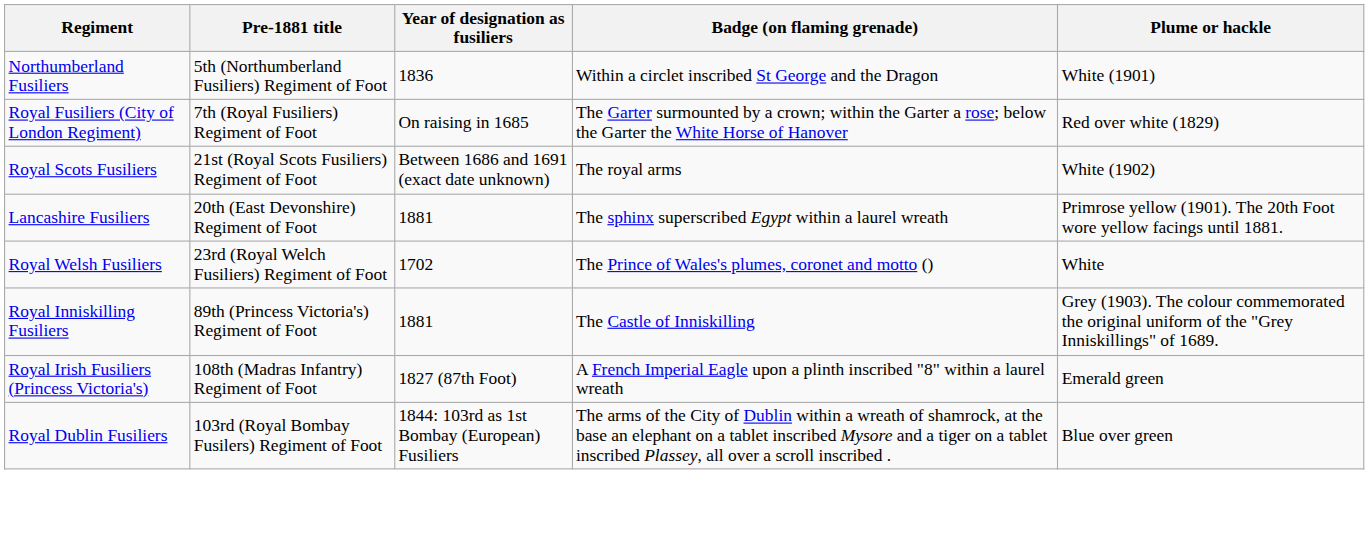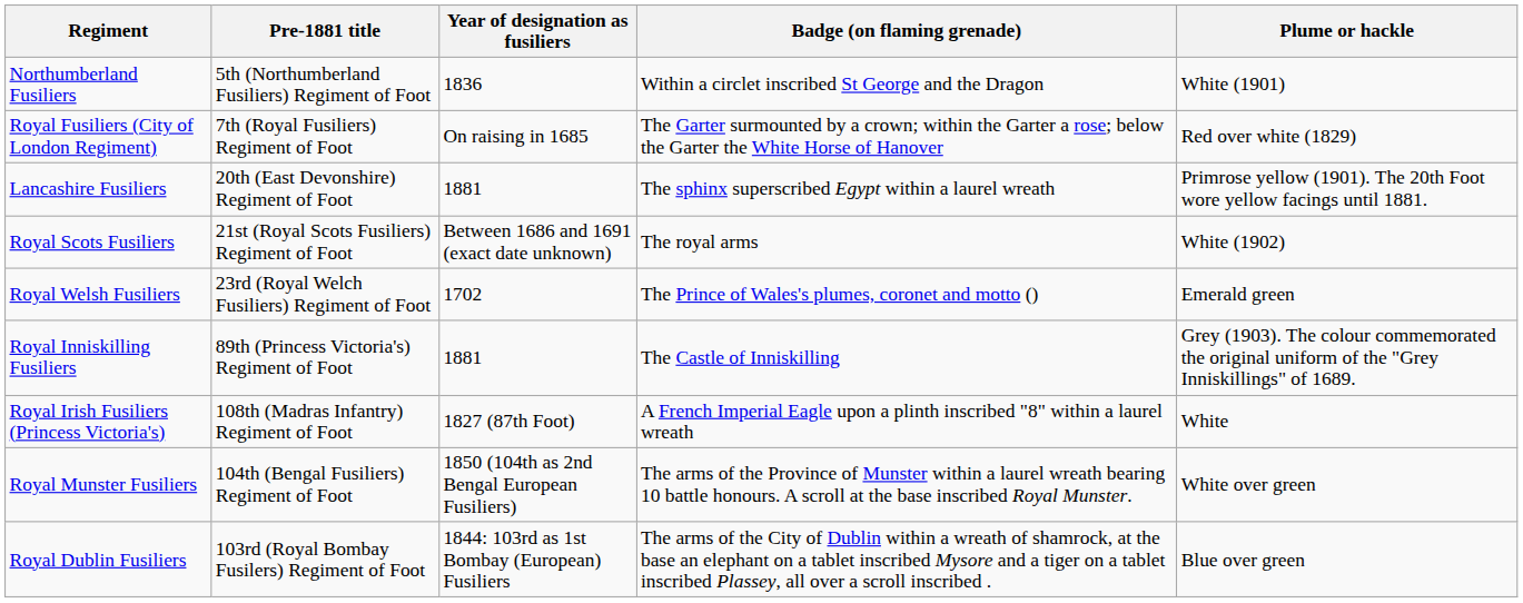rows swapped: Lancashire Fusiliers <-> Royal Scots Fusiliers
Royal Welsh Fusiliers | Plume or hackle: White -> Emerald green
Royal Irish Fusiliers (Princess Victoria's) | Plume or hackle: Emerald green -> White
+ row: Royal Munster Fusiliers | 104th (Bengal Fusiliers) Regiment of Foot | 1850 (104th as 2nd Bengal European Fusiliers) | The arms of the Province of Munster within a laurel wreath bearing 10 battle honours. A scroll at the base inscribed Royal Munster. | White over green
